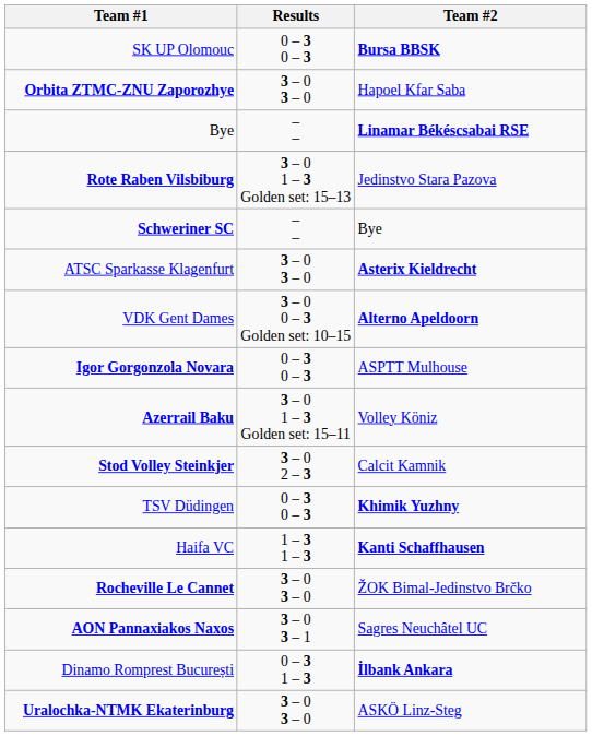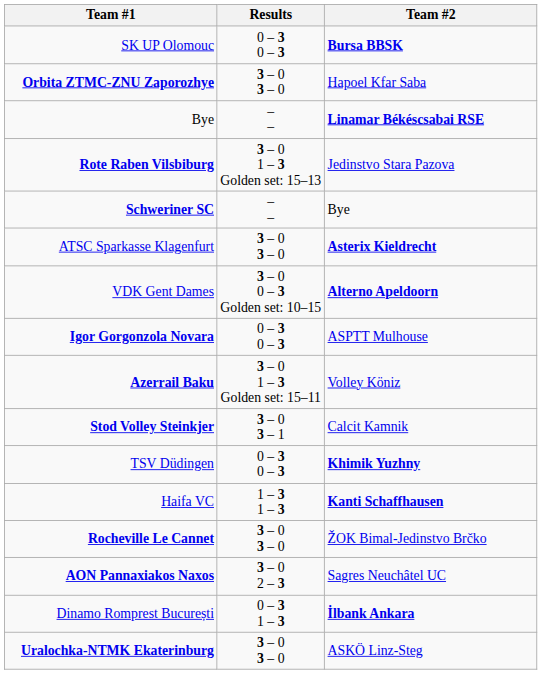Stod Volley Steinkjer | Results: 3 – 0 2 – 3 -> 3 – 0 3 – 1
AON Pannaxiakos Naxos | Results: 3 – 0 3 – 1 -> 3 – 0 2 – 3
